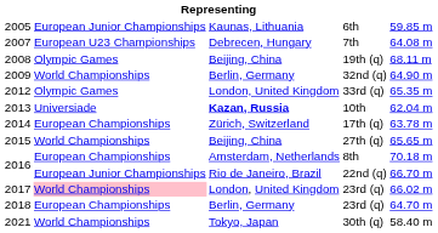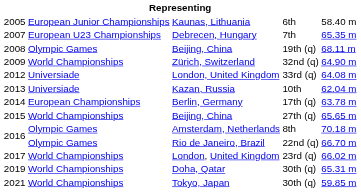2005 | column 5: 59.85 m -> 58.40 m
2007 | column 5: 64.08 m -> 65.35 m
2009 | column 3: Berlin, Germany -> Zürich, Switzerland
2012 | column 2: Olympic Games -> Universiade
2012 | column 5: 65.35 m -> 64.08 m
2013 | column 3: bold -> normal
2014 | column 3: Zürich, Switzerland -> Berlin, Germany
2016 / 8th | column 2: European Championships -> Olympic Games
2016 / 22nd (q) | column 2: European Junior Championships -> Olympic Games
2017 | column 2: pink background -> no background
- row: 2018 | European Championships | Berlin, Germany | 23rd (q) | 64.70 m
+ row: 2019 | World Championships | Doha, Qatar | 30th (q) | 65.31 m
2021 | column 5: 58.40 m -> 59.85 m
